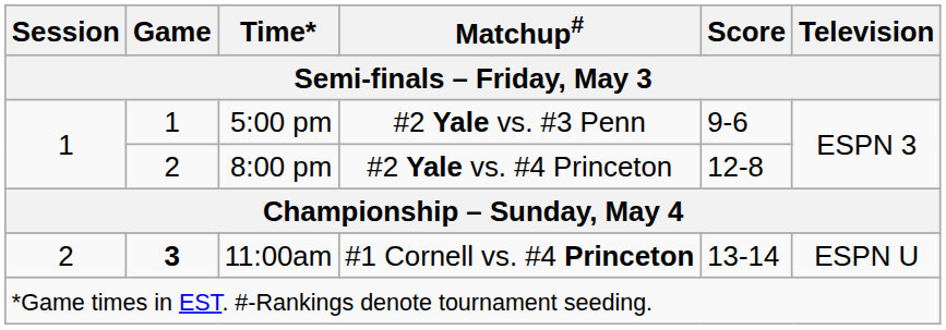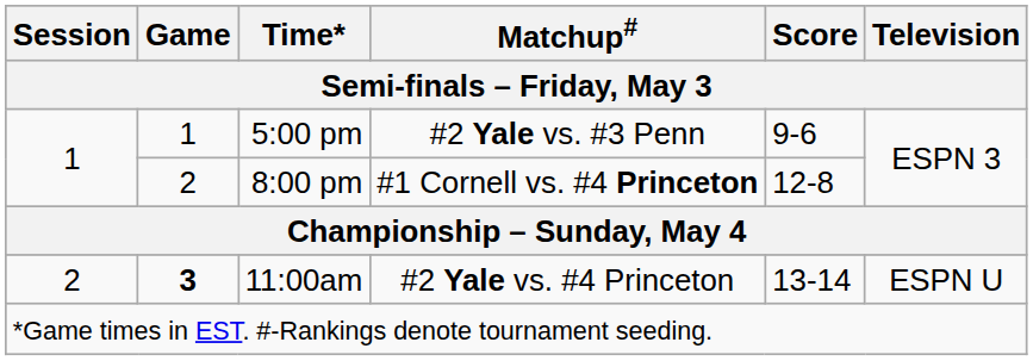8:00 pm | Matchup#: #2 Yale vs. #4 Princeton -> #1 Cornell vs. #4 Princeton
11:00am | Matchup#: #1 Cornell vs. #4 Princeton -> #2 Yale vs. #4 Princeton
